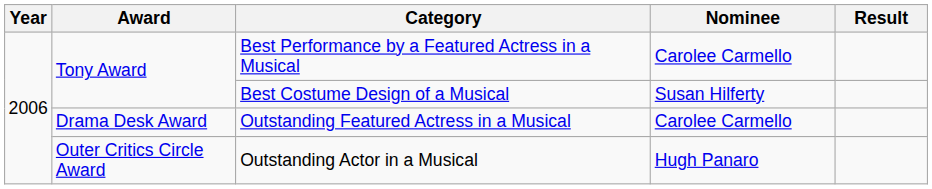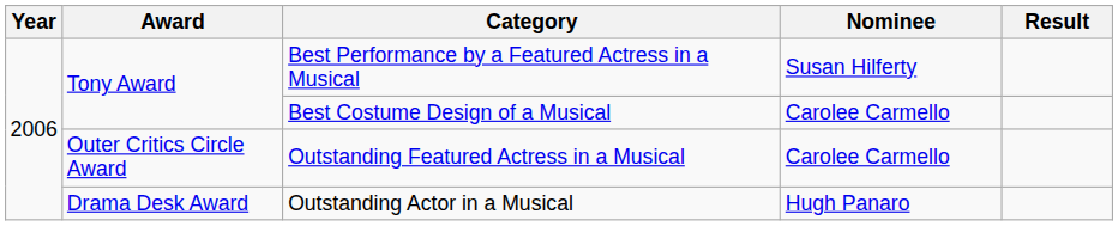Best Performance by a Featured Actress in a Musical | Nominee: Carolee Carmello -> Susan Hilferty
Best Costume Design of a Musical | Nominee: Susan Hilferty -> Carolee Carmello
Outstanding Featured Actress in a Musical | Award: Drama Desk Award -> Outer Critics Circle Award
Outstanding Actor in a Musical | Award: Outer Critics Circle Award -> Drama Desk Award
